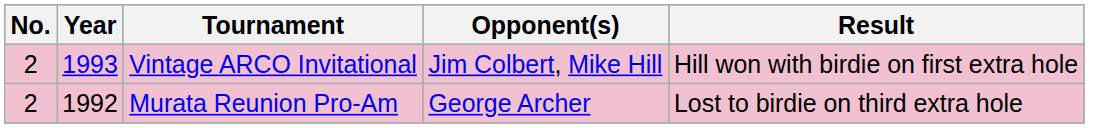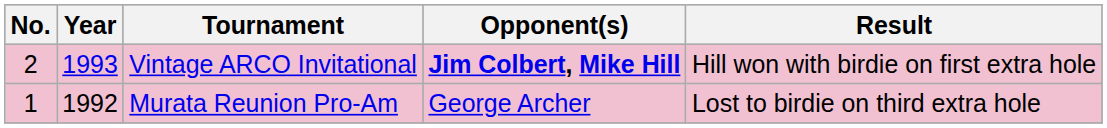Vintage ARCO Invitational | Opponent(s): normal -> bold
Murata Reunion Pro-Am | No.: 2 -> 1
